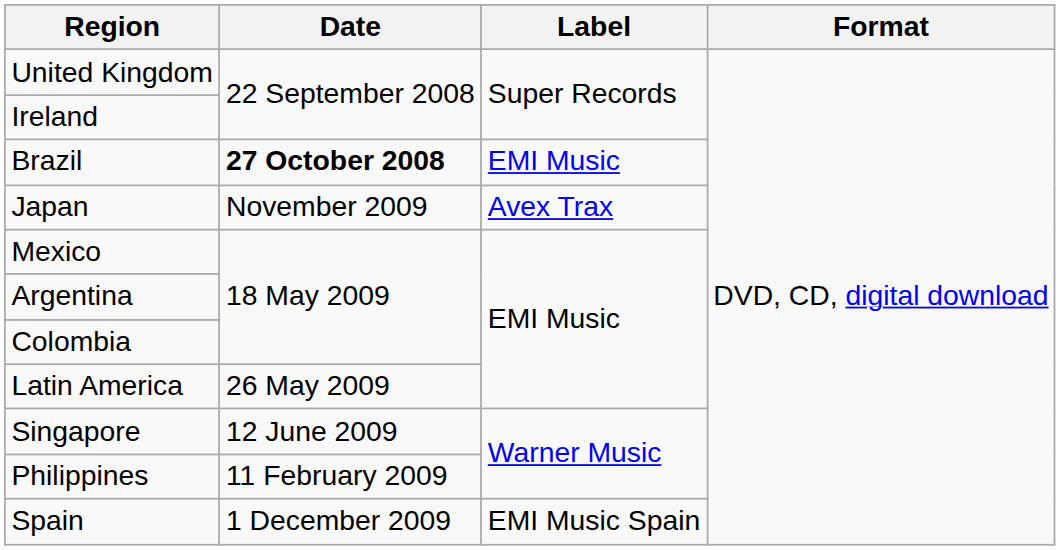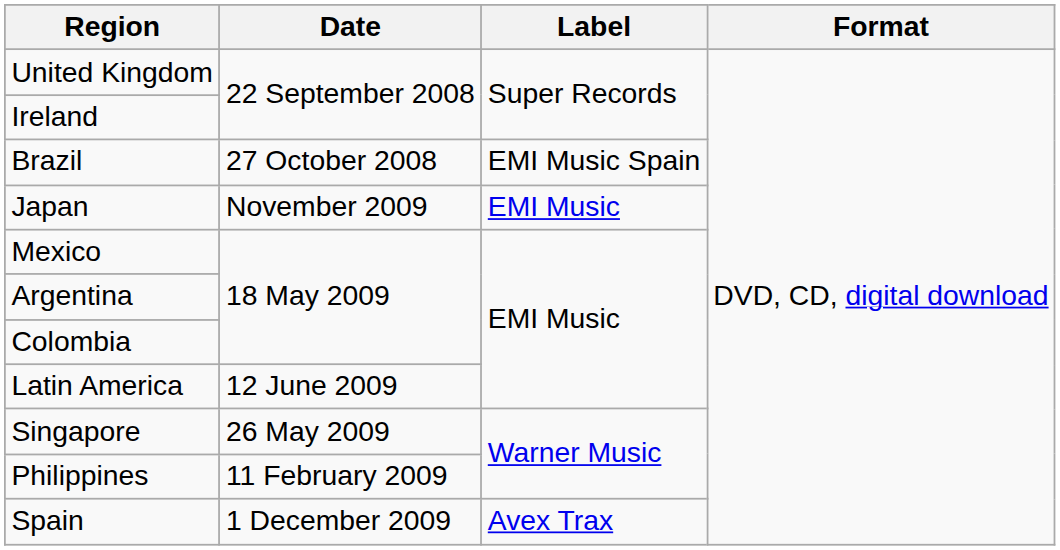Brazil | Date: bold -> normal
Brazil | Label: EMI Music -> EMI Music Spain
Japan | Label: Avex Trax -> EMI Music
Latin America | Date: 26 May 2009 -> 12 June 2009
Singapore | Date: 12 June 2009 -> 26 May 2009
Spain | Label: EMI Music Spain -> Avex Trax
